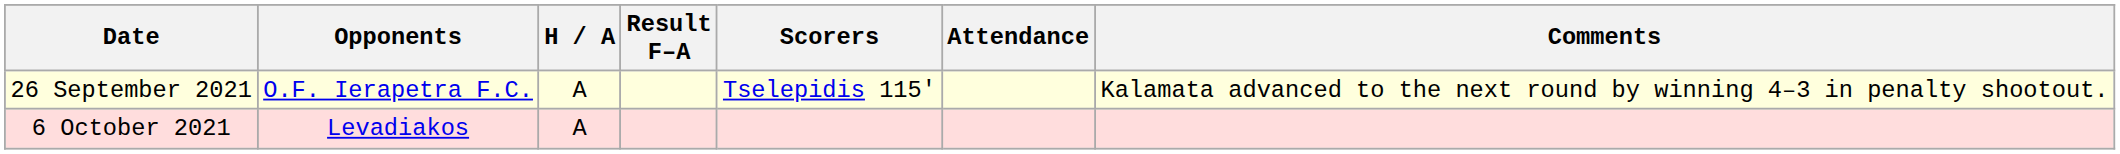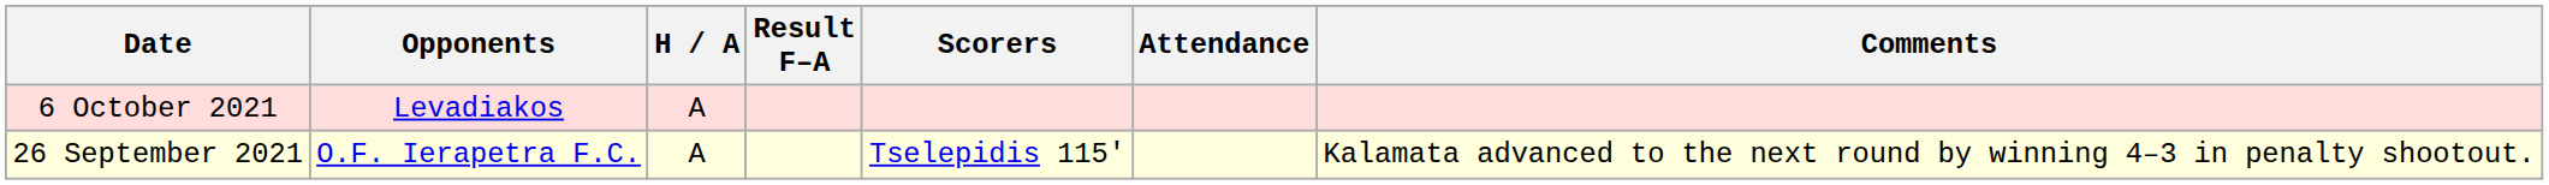rows swapped: 26 September 2021 <-> 6 October 2021
